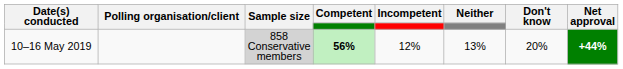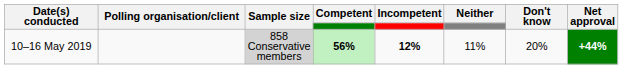10–16 May 2019 | Incompetent: normal -> bold
10–16 May 2019 | Neither: 13% -> 11%
